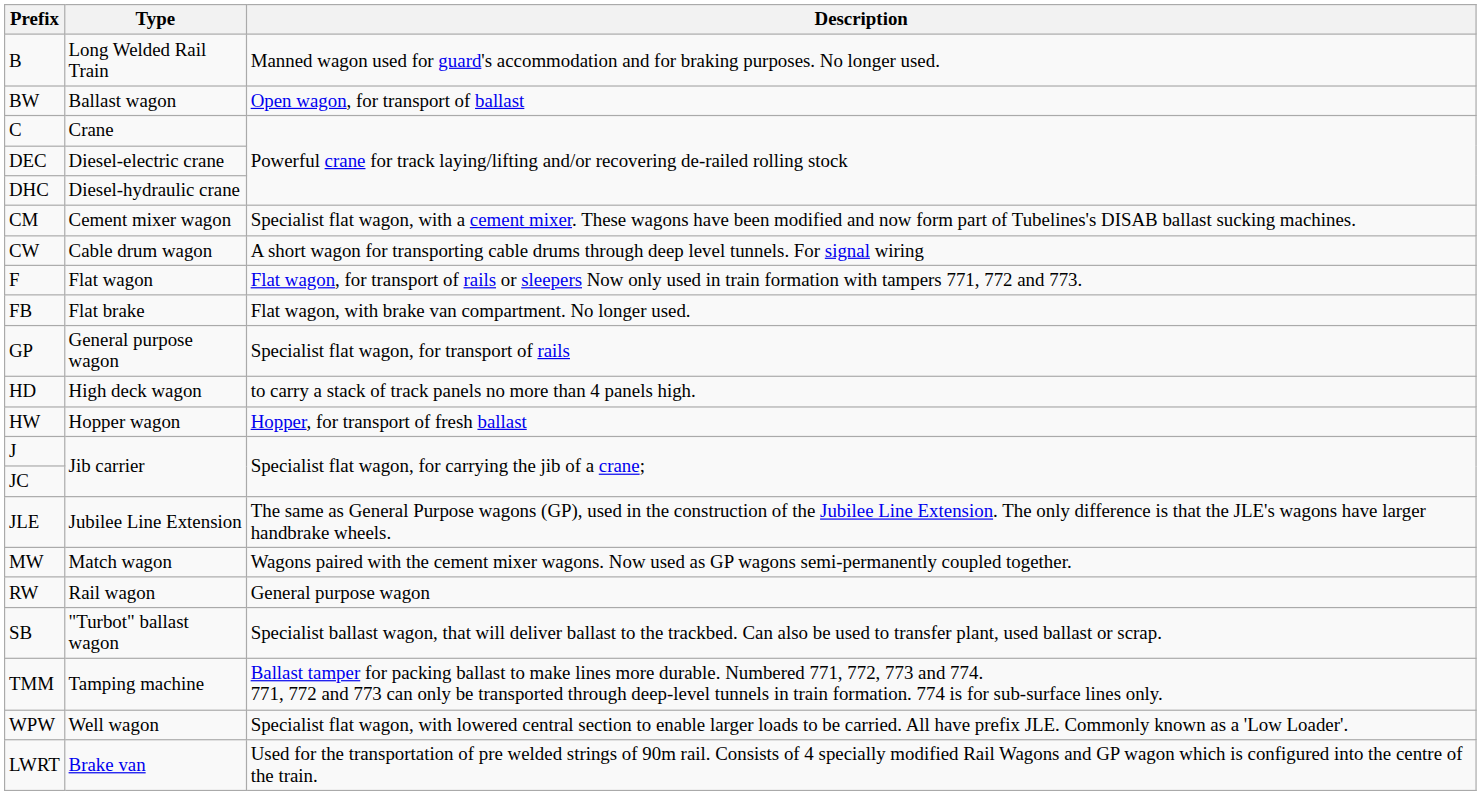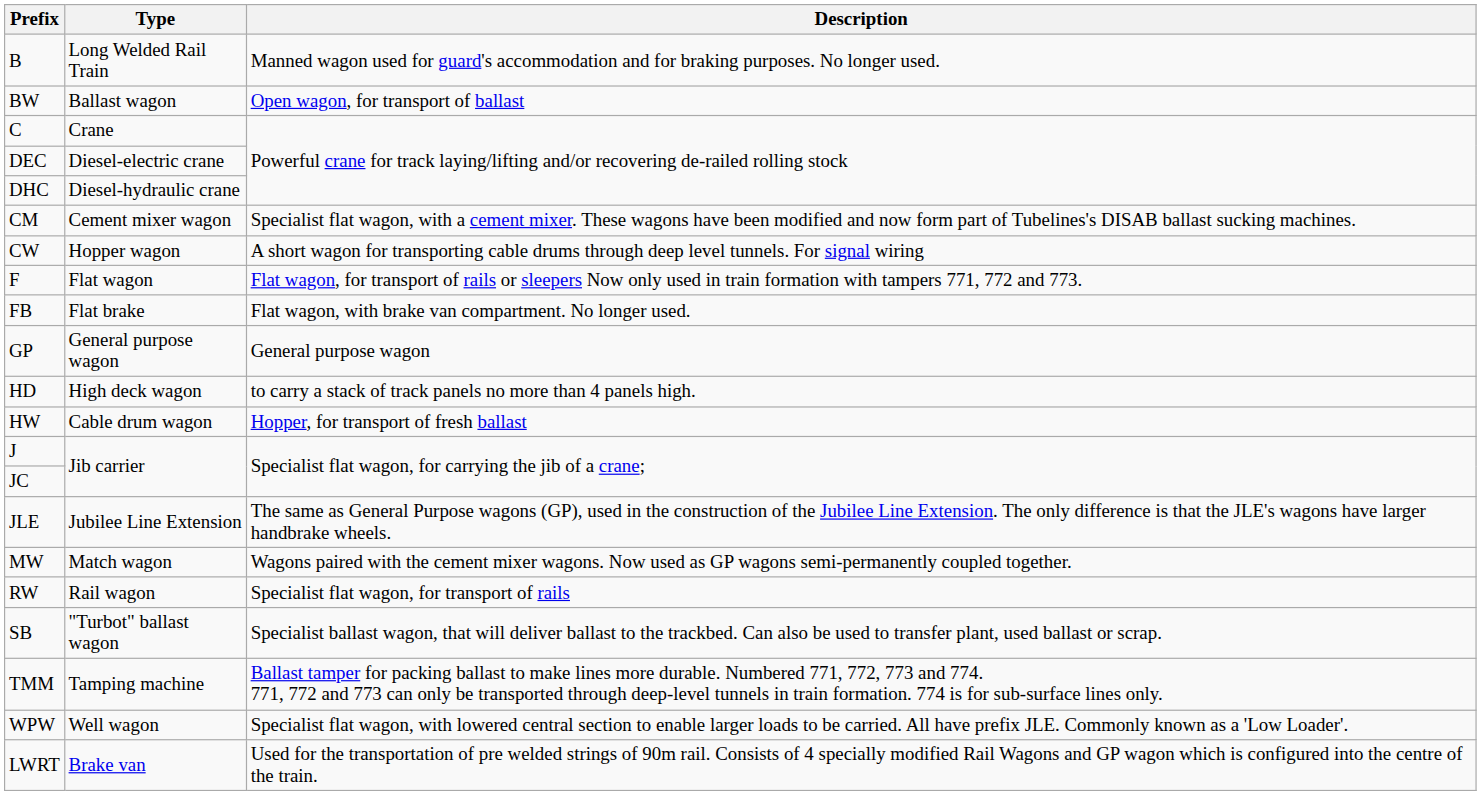CW | Type: Cable drum wagon -> Hopper wagon
GP | Description: Specialist flat wagon, for transport of rails -> General purpose wagon
HW | Type: Hopper wagon -> Cable drum wagon
RW | Description: General purpose wagon -> Specialist flat wagon, for transport of rails
